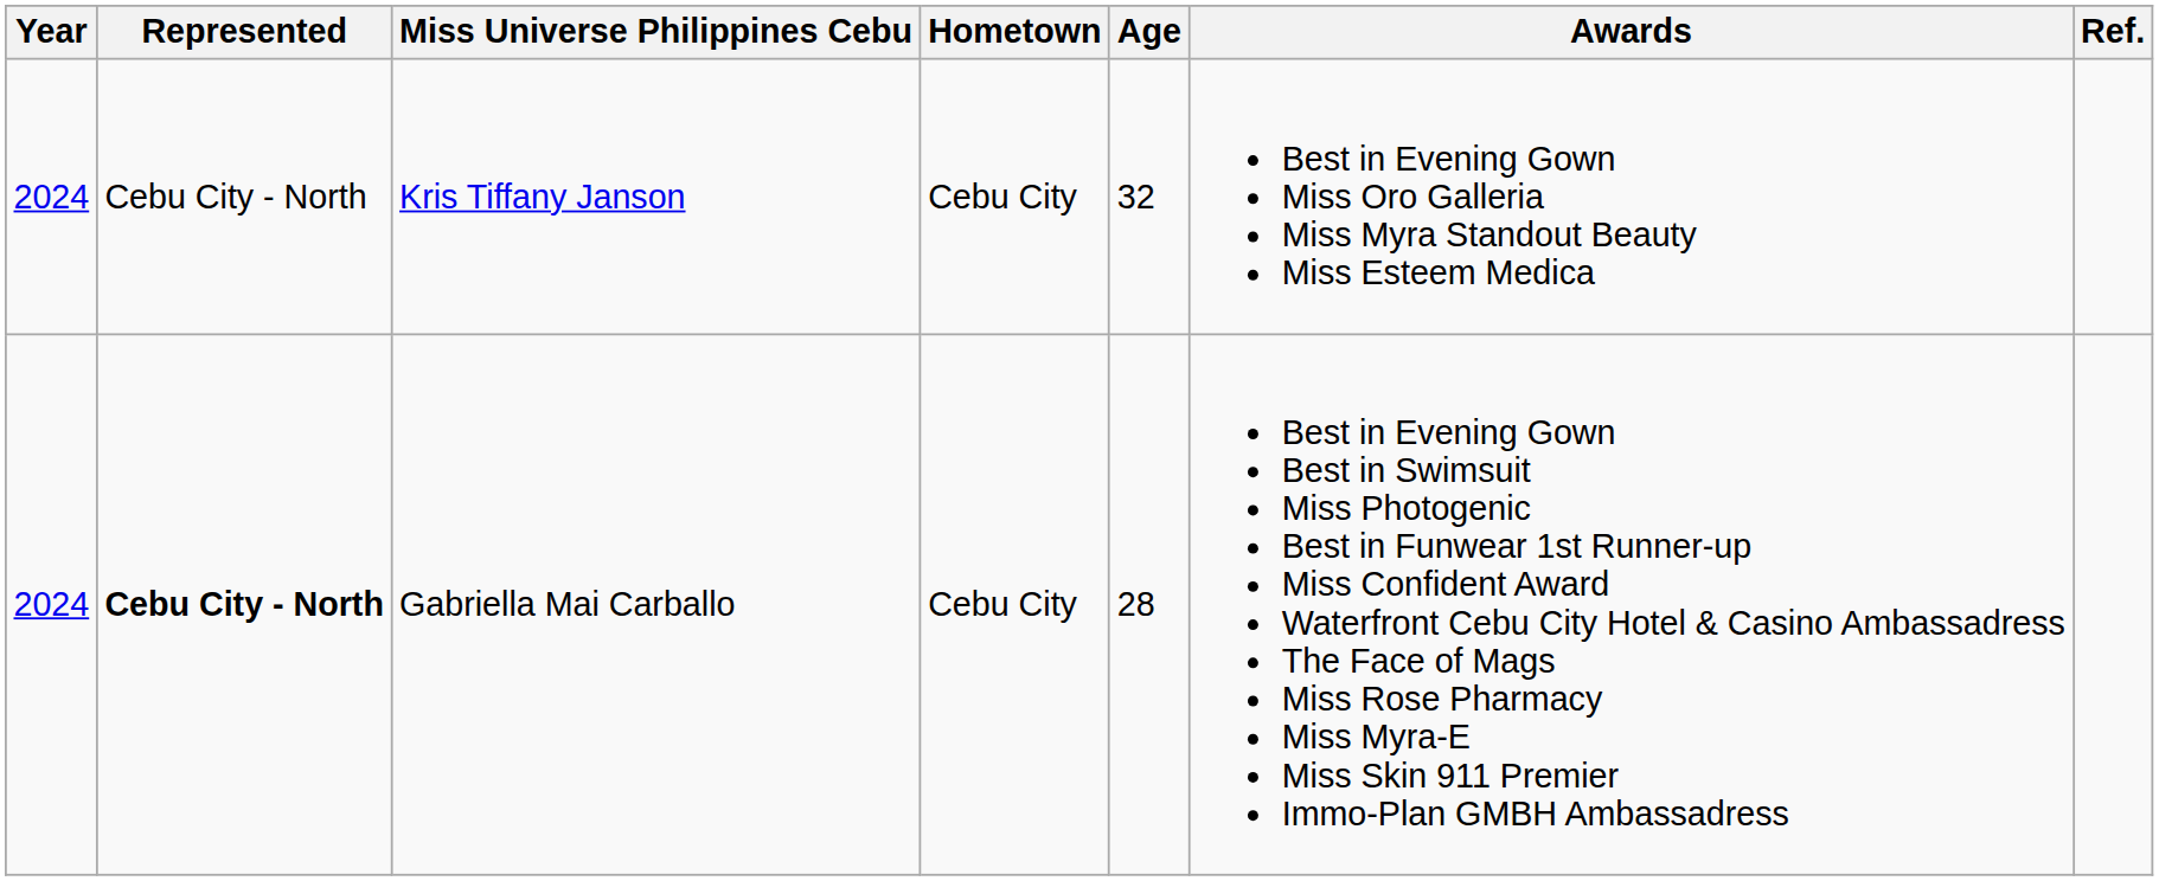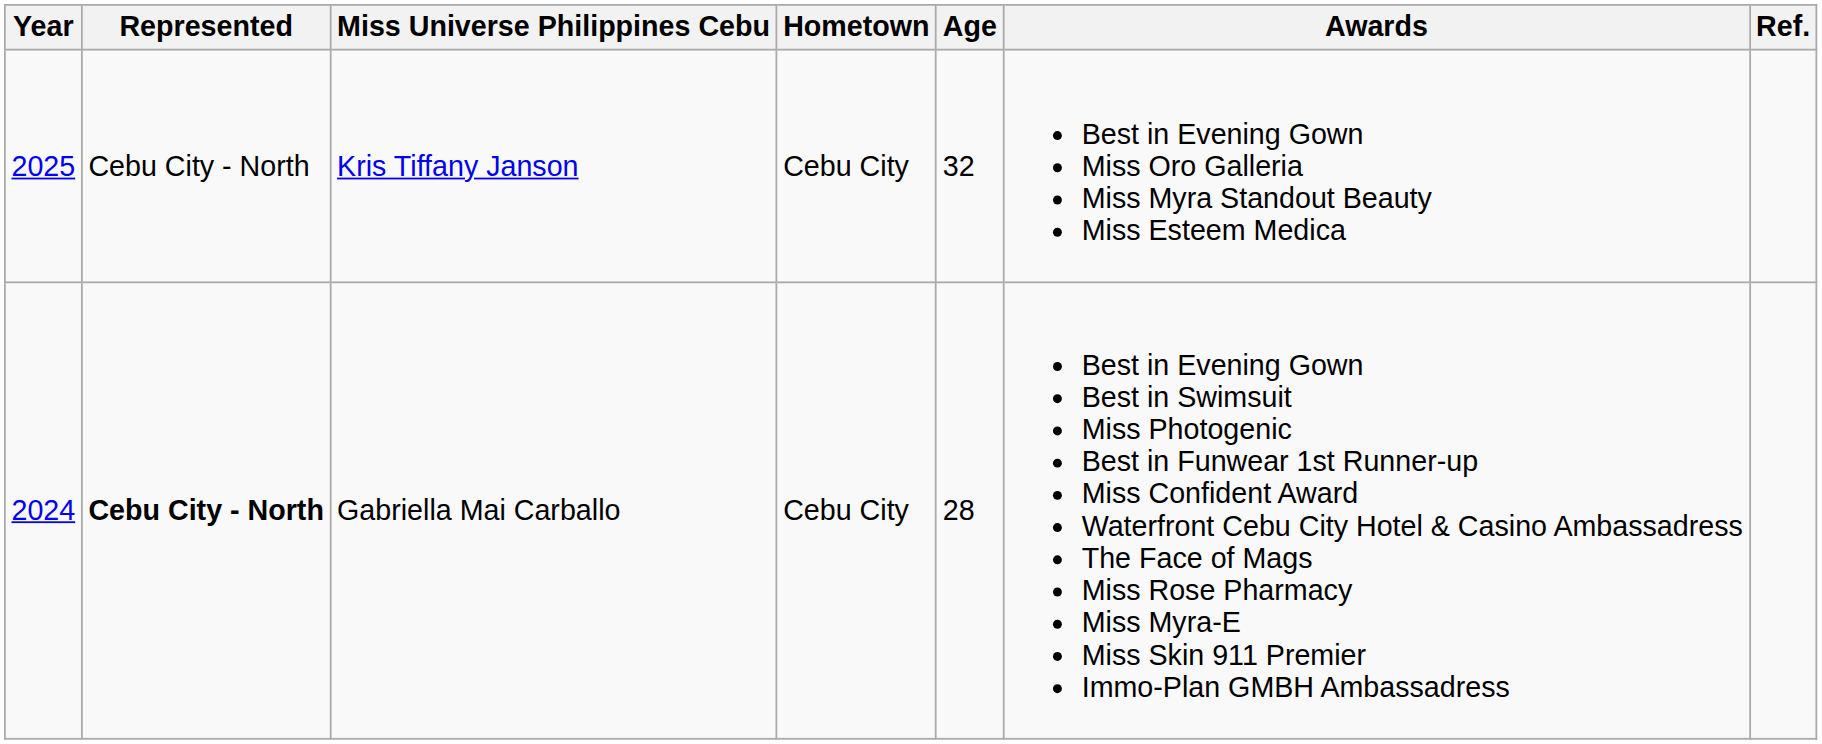Kris Tiffany Janson | Year: 2024 -> 2025
